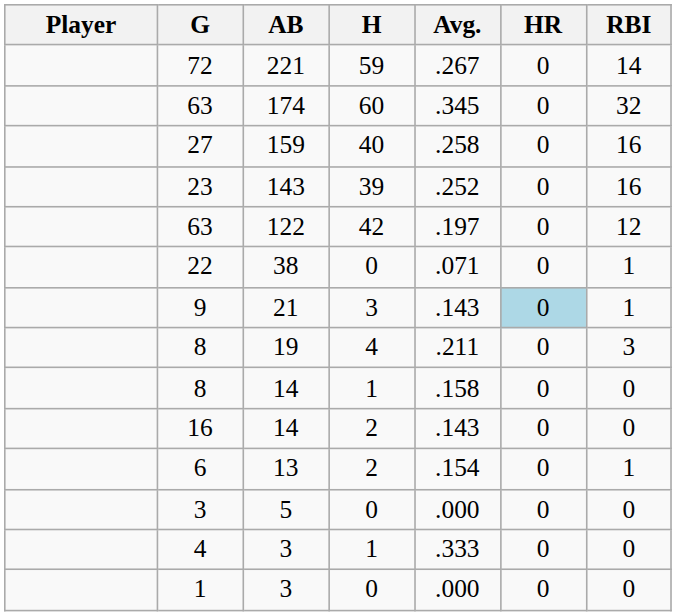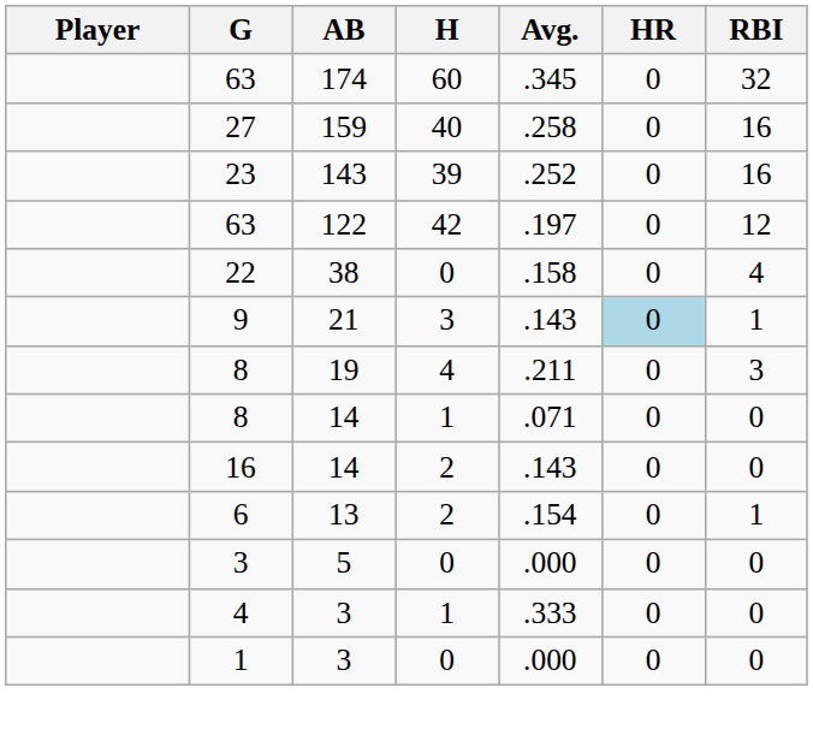- row: 72 | 221 | 59 | .267 | 0 | 14
22 | Avg.: .071 -> .158
22 | RBI: 1 -> 4
8 / 14 | Avg.: .158 -> .071
